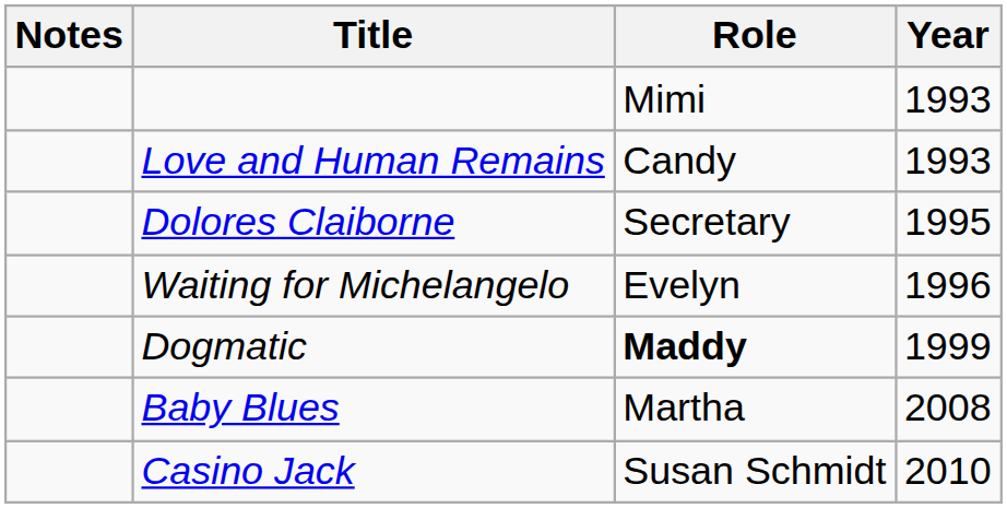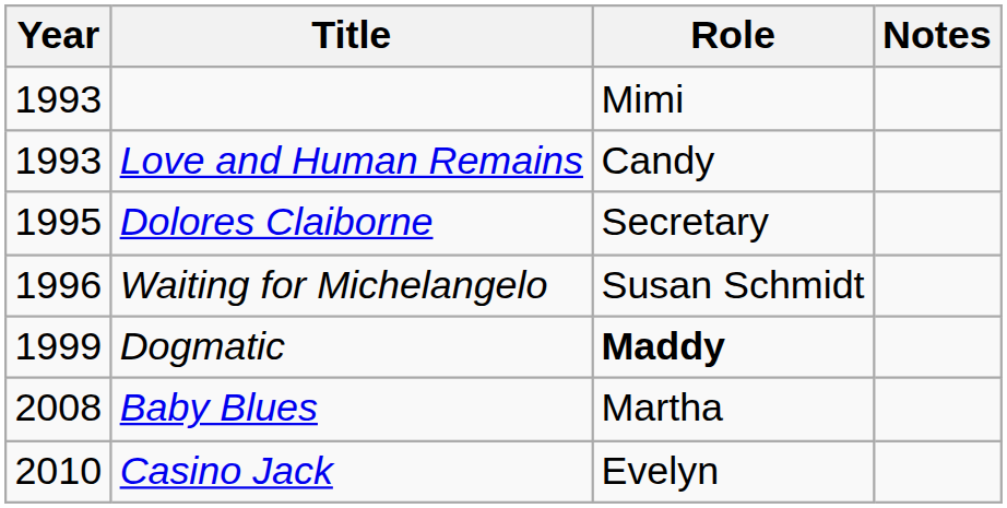columns swapped: Year <-> Notes
Waiting for Michelangelo | Role: Evelyn -> Susan Schmidt
Casino Jack | Role: Susan Schmidt -> Evelyn
